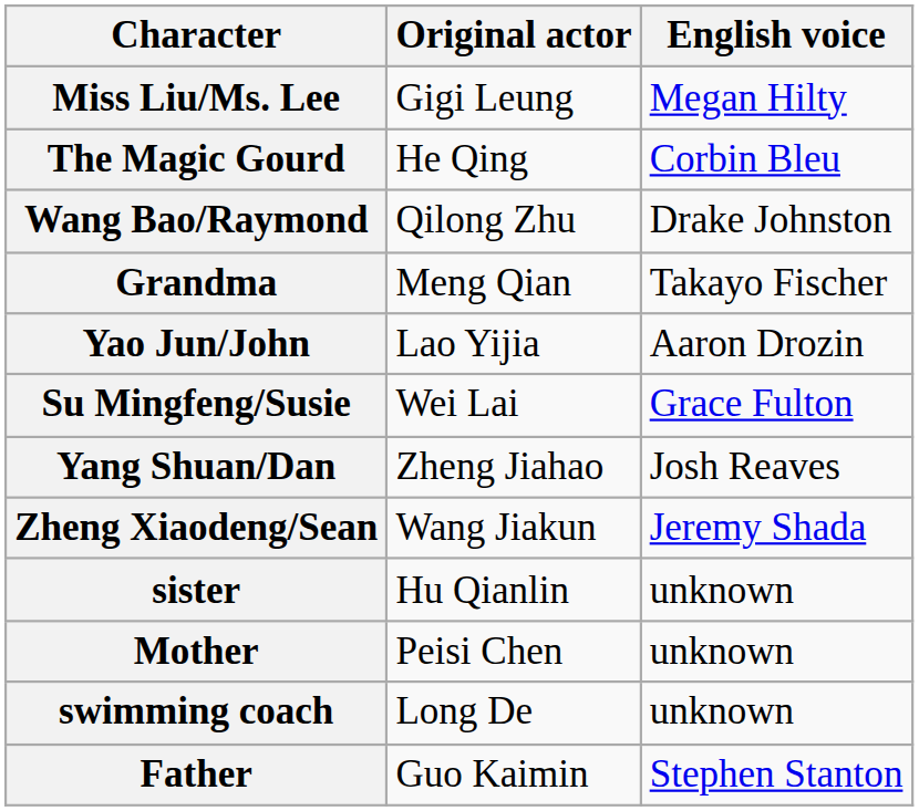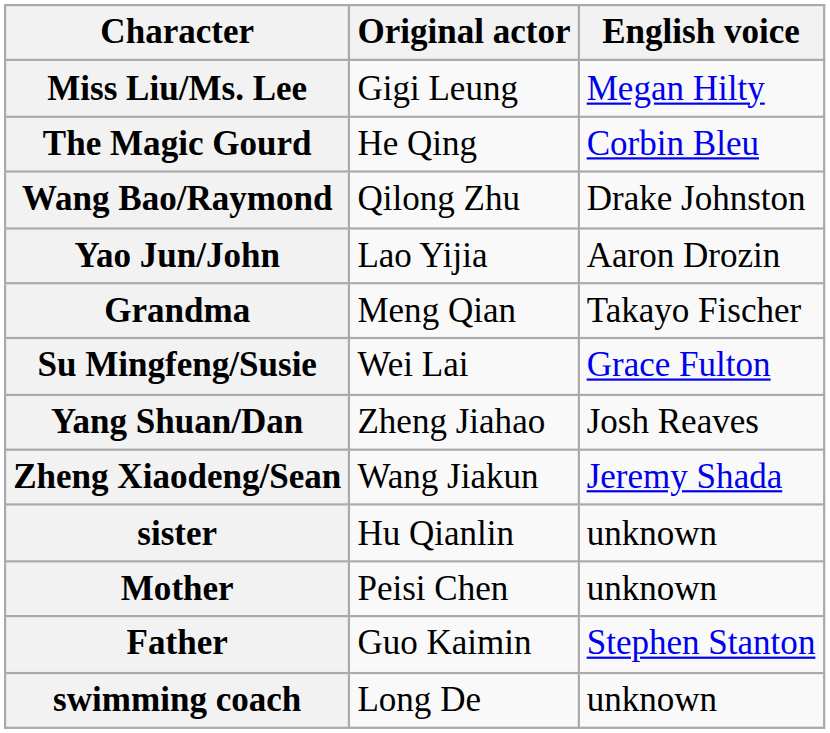rows swapped: Grandma <-> Yao Jun/John
rows swapped: Father <-> swimming coach
